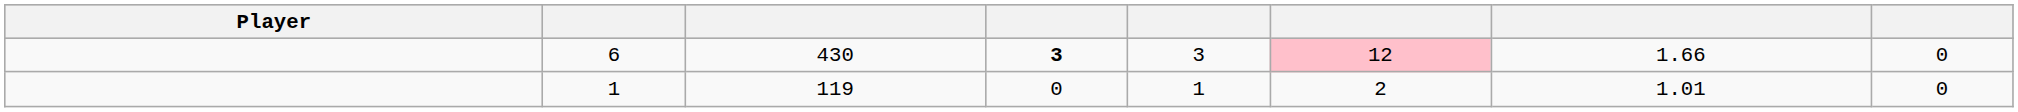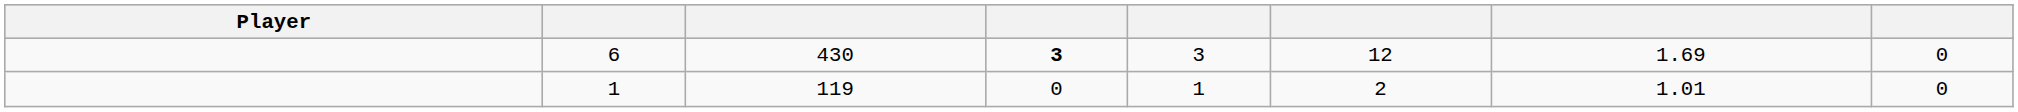6 | column 6: pink background -> no background
6 | column 7: 1.66 -> 1.69
